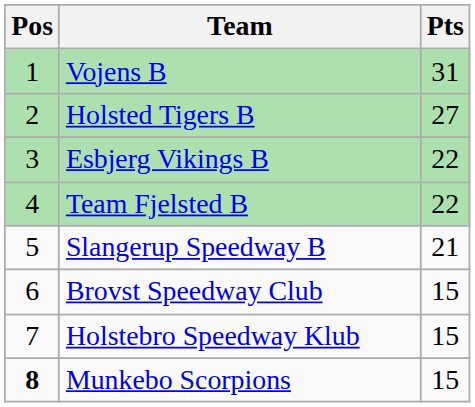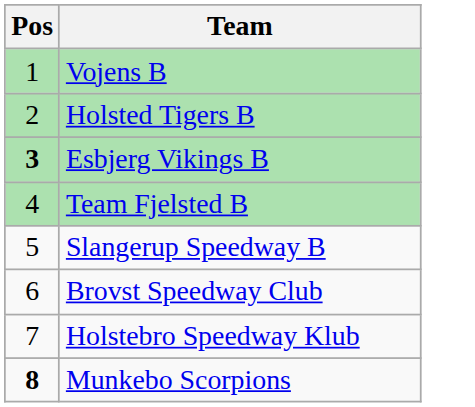- column: Pts | 31 | 27 | 22 | 22 | 21 | 15 | 15 | 15
Esbjerg Vikings B | Pos: normal -> bold
